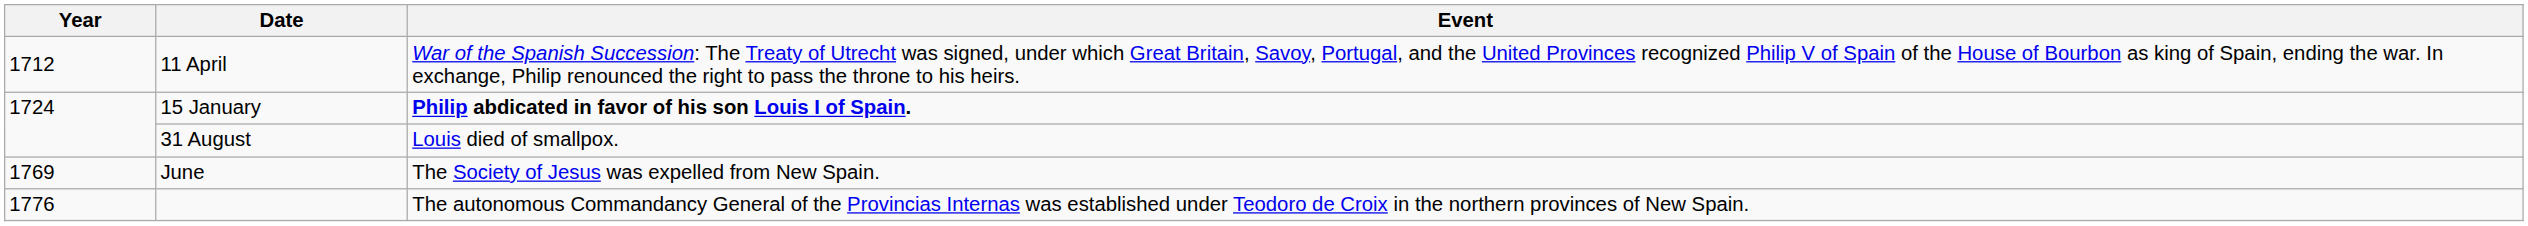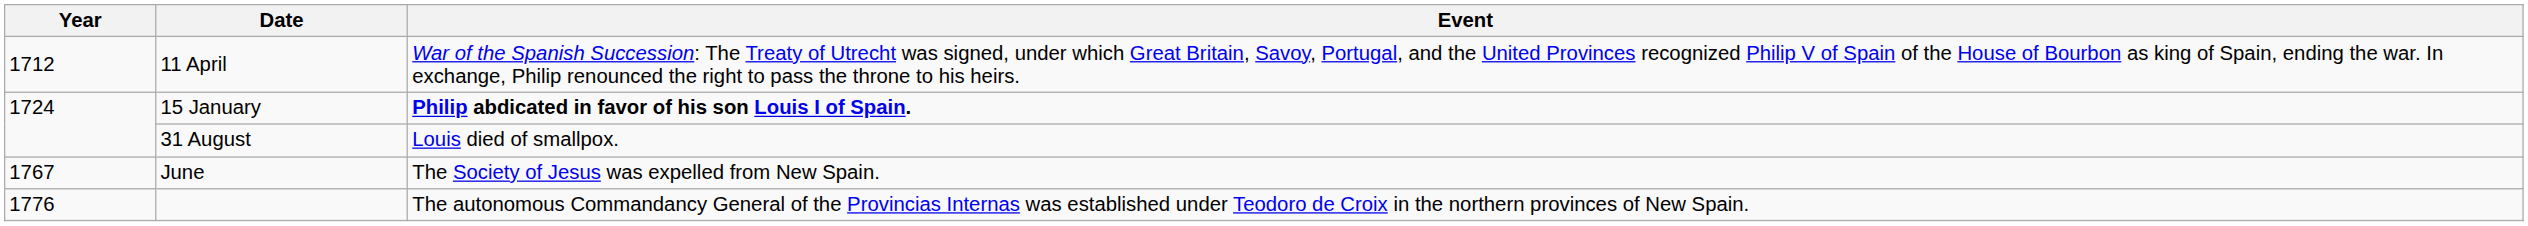June | Year: 1769 -> 1767
